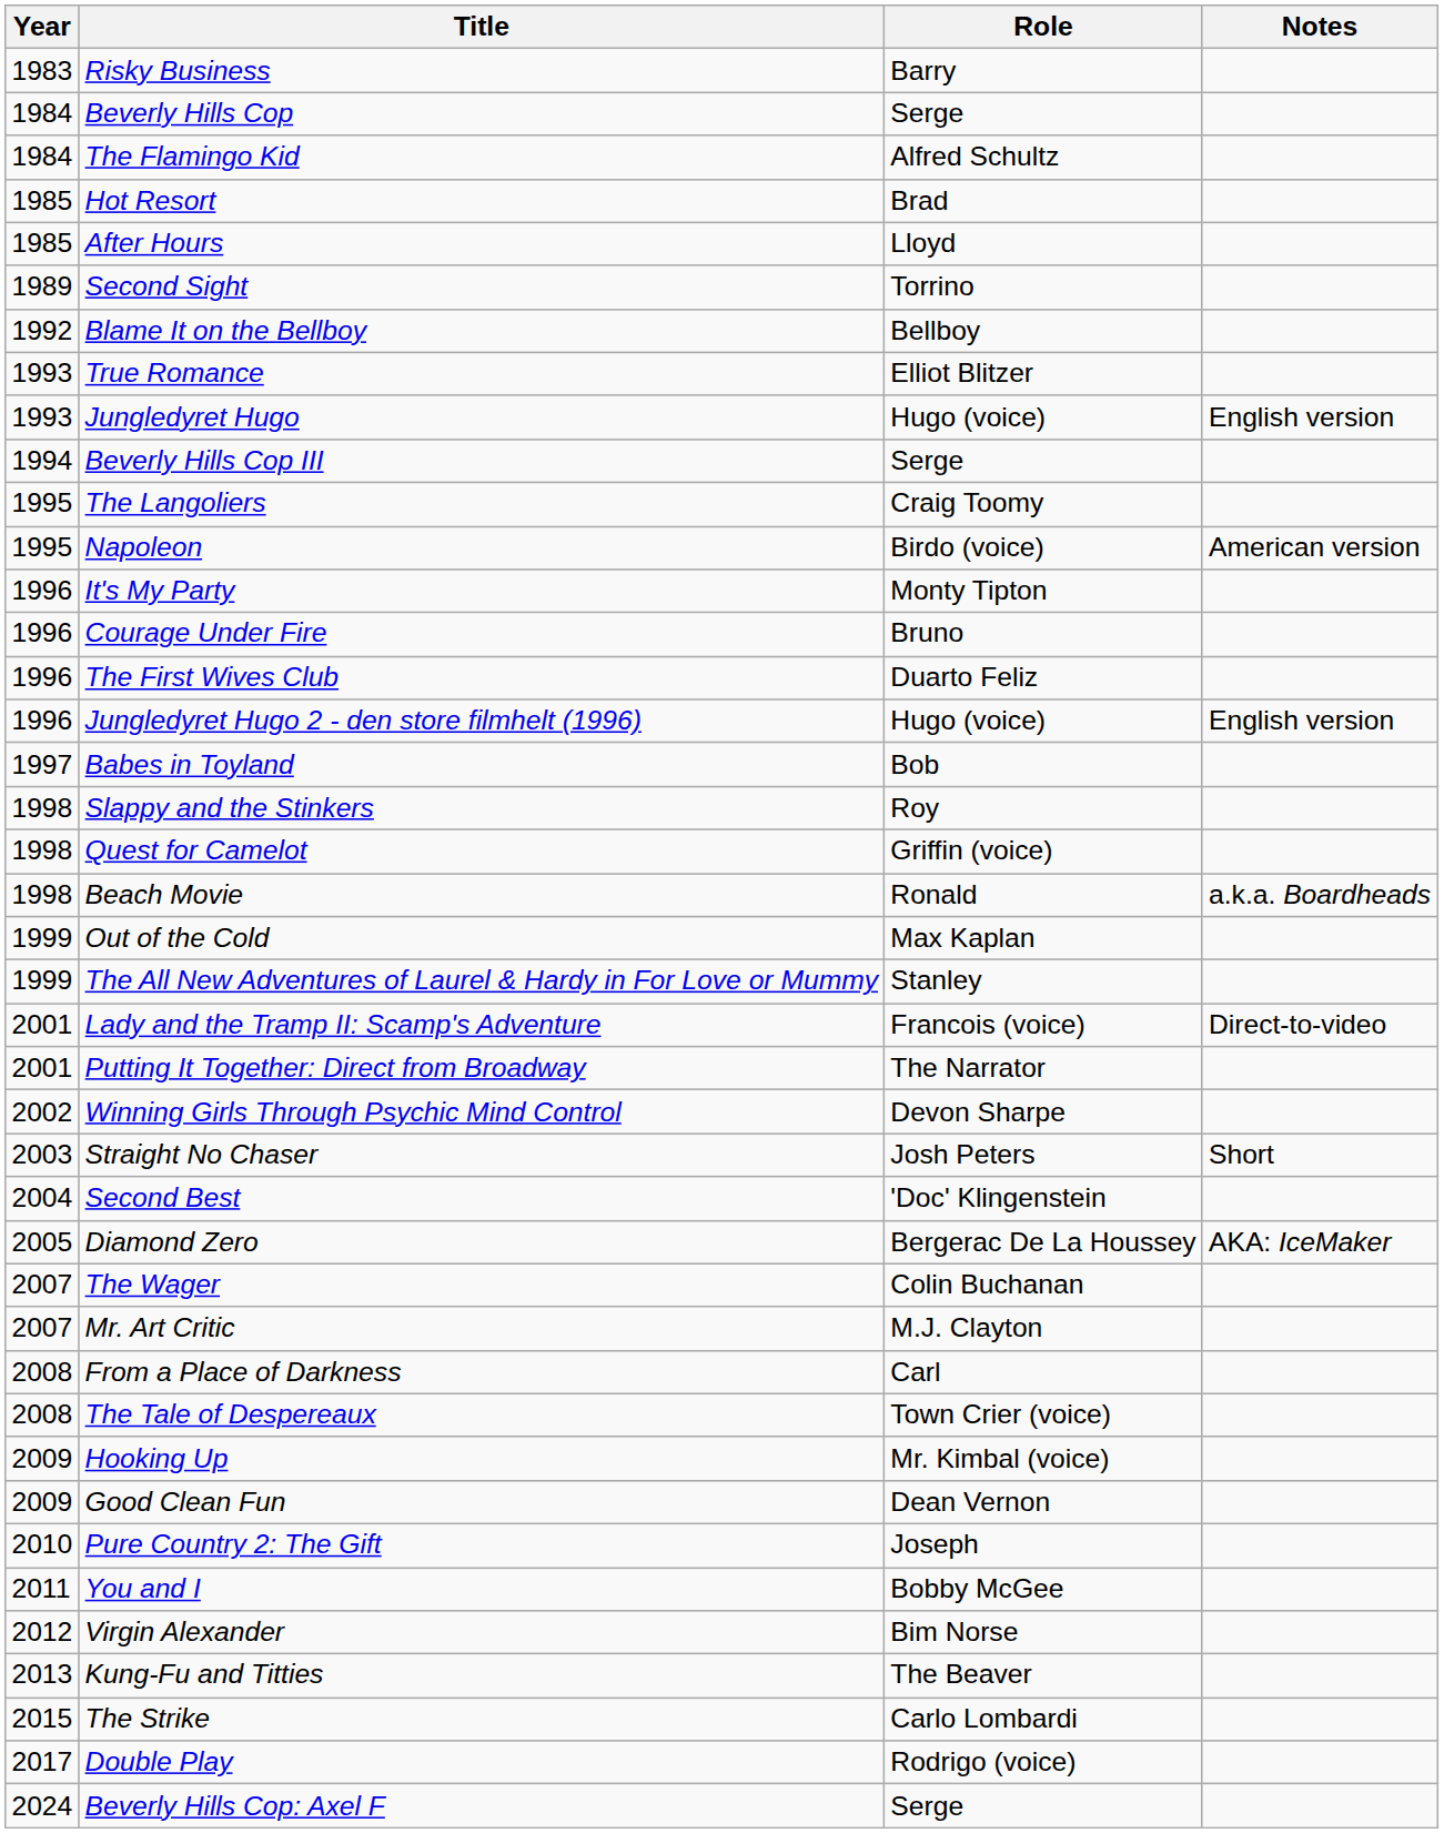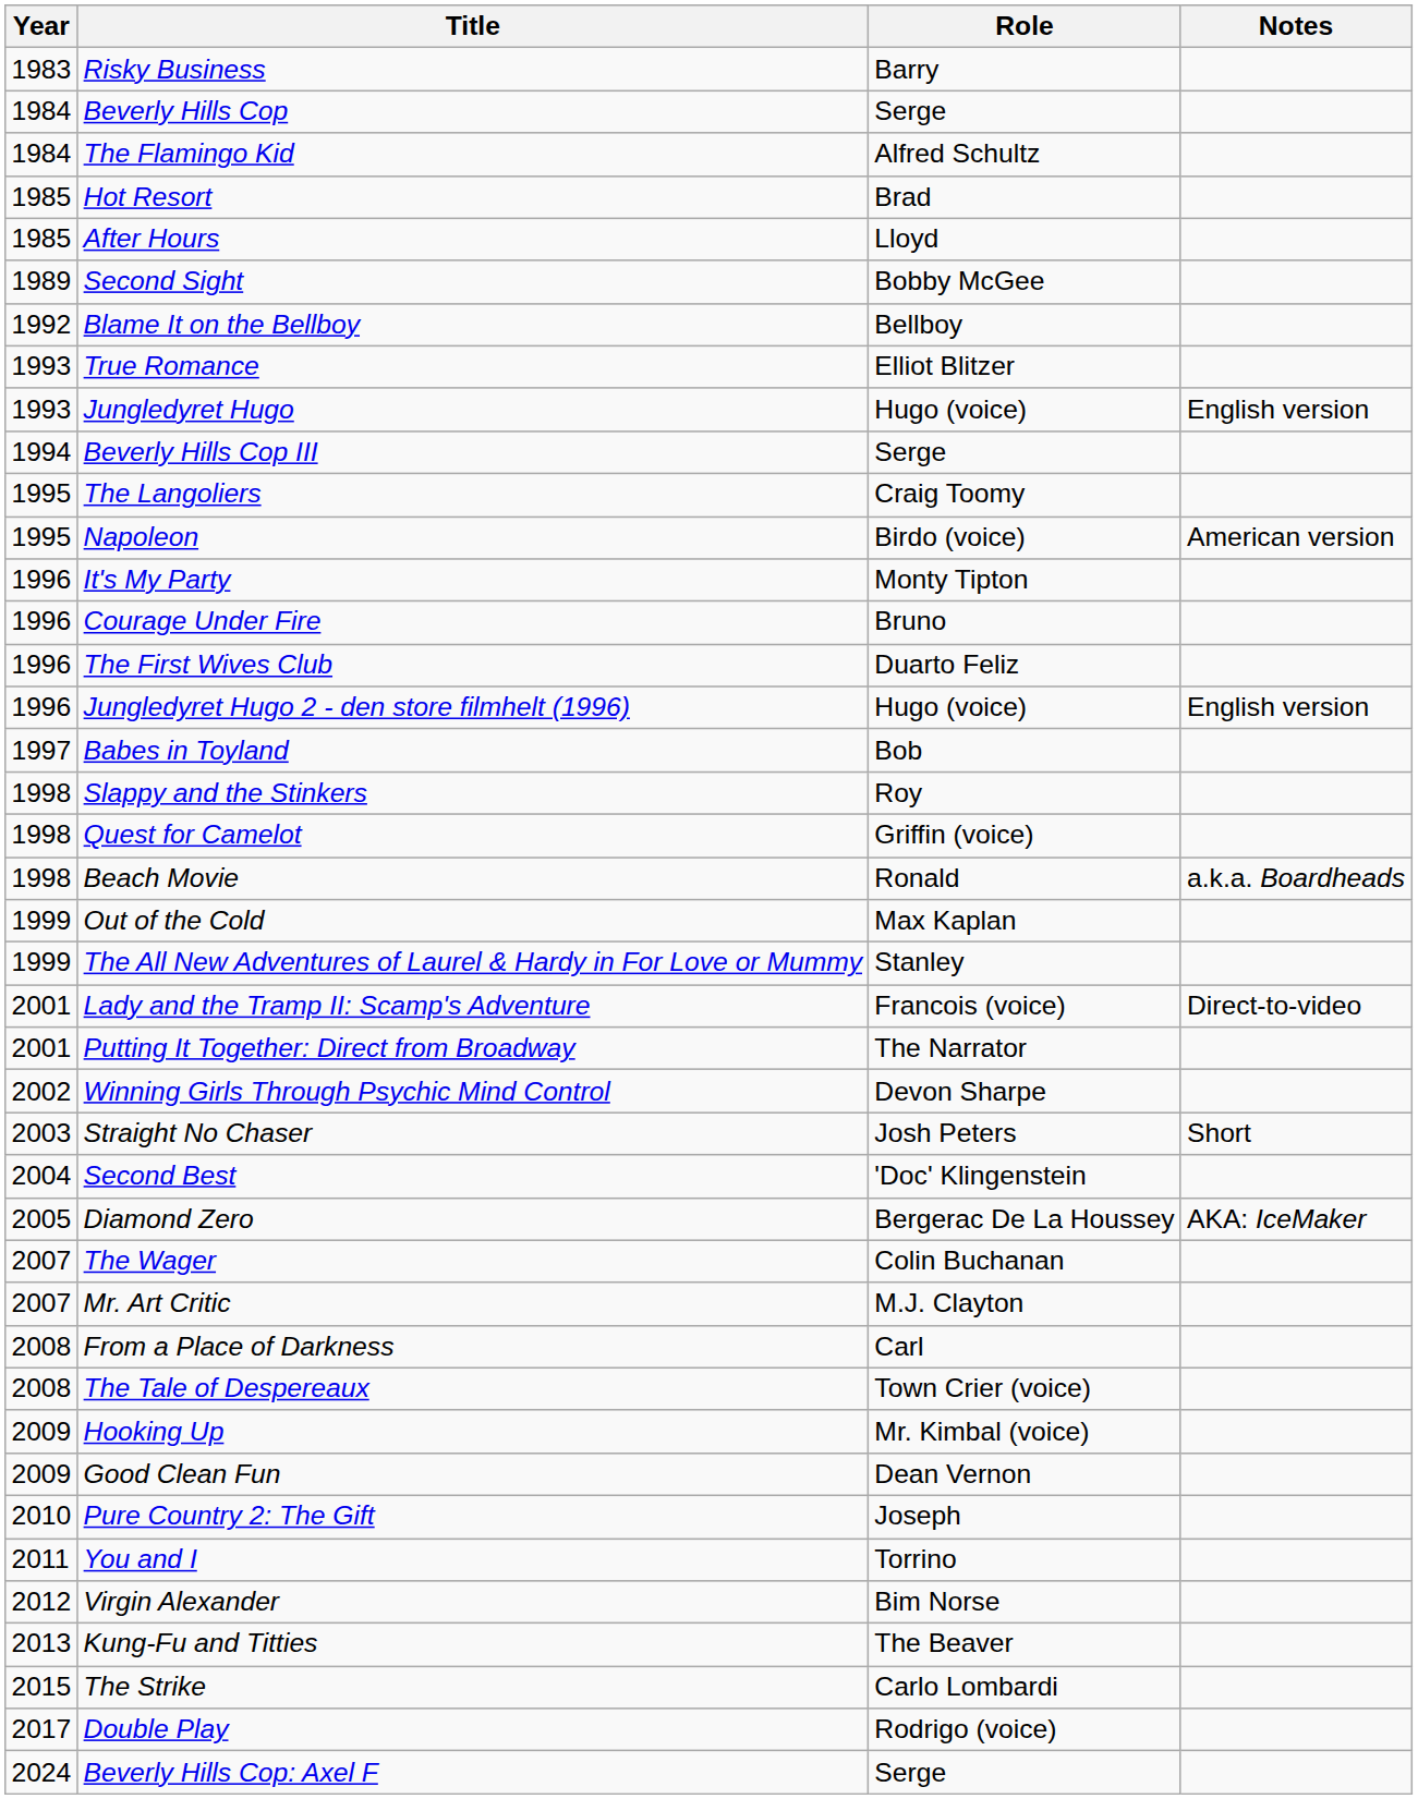Second Sight | Role: Torrino -> Bobby McGee
You and I | Role: Bobby McGee -> Torrino
